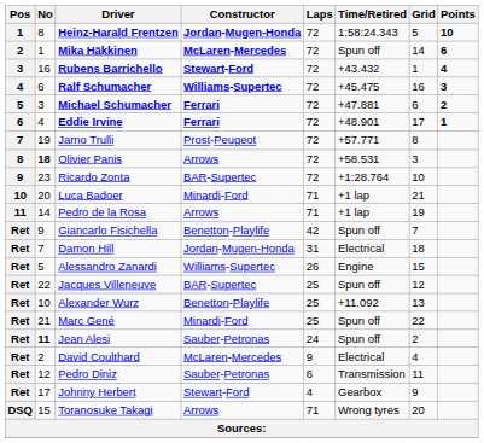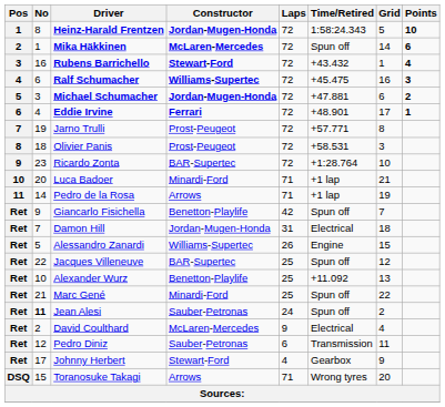Michael Schumacher | Constructor: Ferrari -> Jordan-Mugen-Honda
Olivier Panis | No: bold -> normal
Olivier Panis | Constructor: Arrows -> Prost-Peugeot
